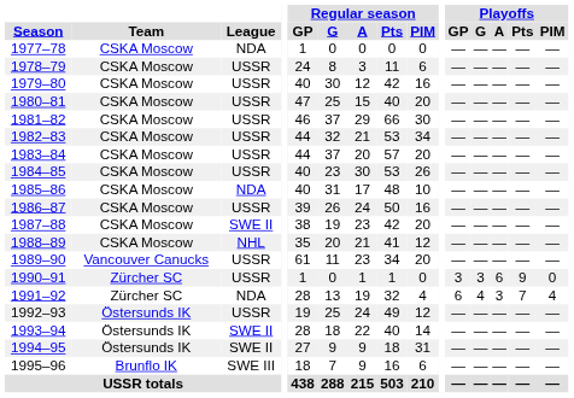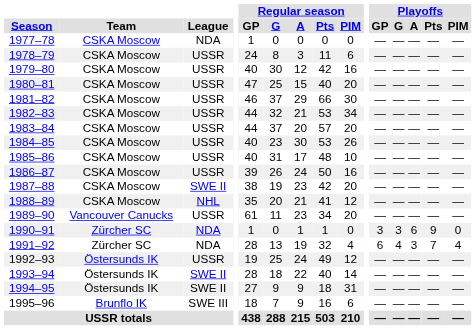1985–86 | League: NDA -> USSR
1990–91 | League: USSR -> NDA
